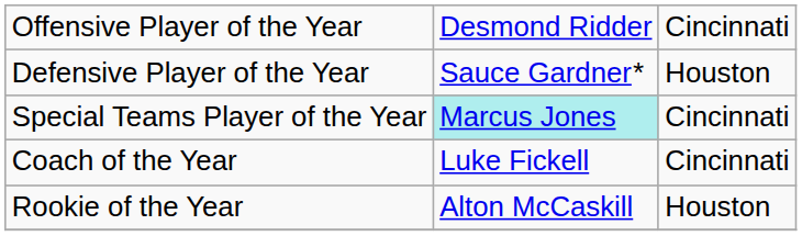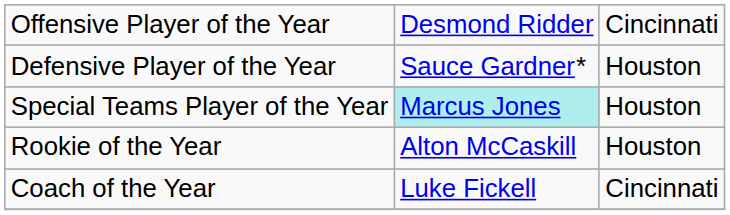Special Teams Player of the Year | column 3: Cincinnati -> Houston
rows swapped: Rookie of the Year <-> Coach of the Year
